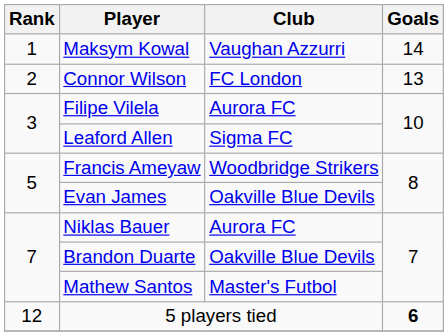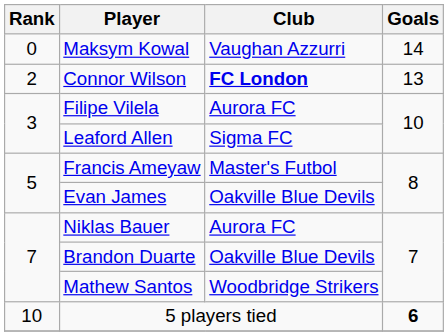Maksym Kowal | Rank: 1 -> 0
Connor Wilson | Club: normal -> bold
Francis Ameyaw | Club: Woodbridge Strikers -> Master's Futbol
Mathew Santos | Club: Master's Futbol -> Woodbridge Strikers
5 players tied | Rank: 12 -> 10
